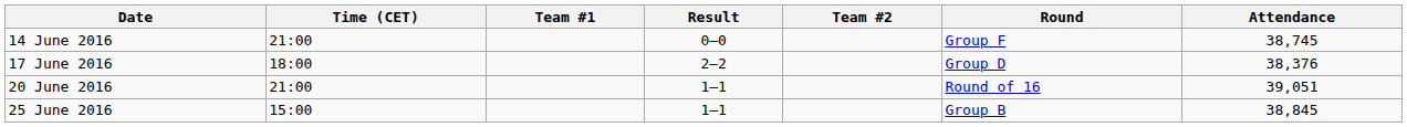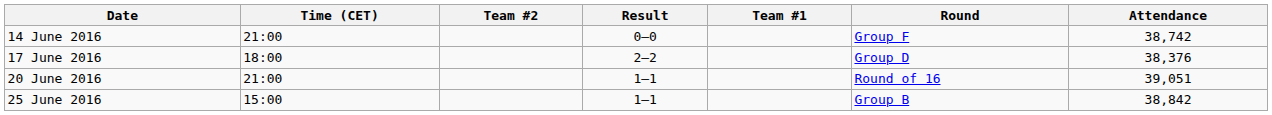columns swapped: Team #1 <-> Team #2
14 June 2016 | Attendance: 38,745 -> 38,742
25 June 2016 | Attendance: 38,845 -> 38,842
